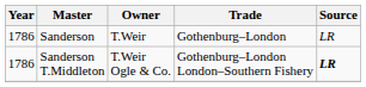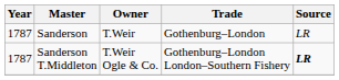Sanderson | Year: 1786 -> 1787
Sanderson T.Middleton | Year: 1786 -> 1787
